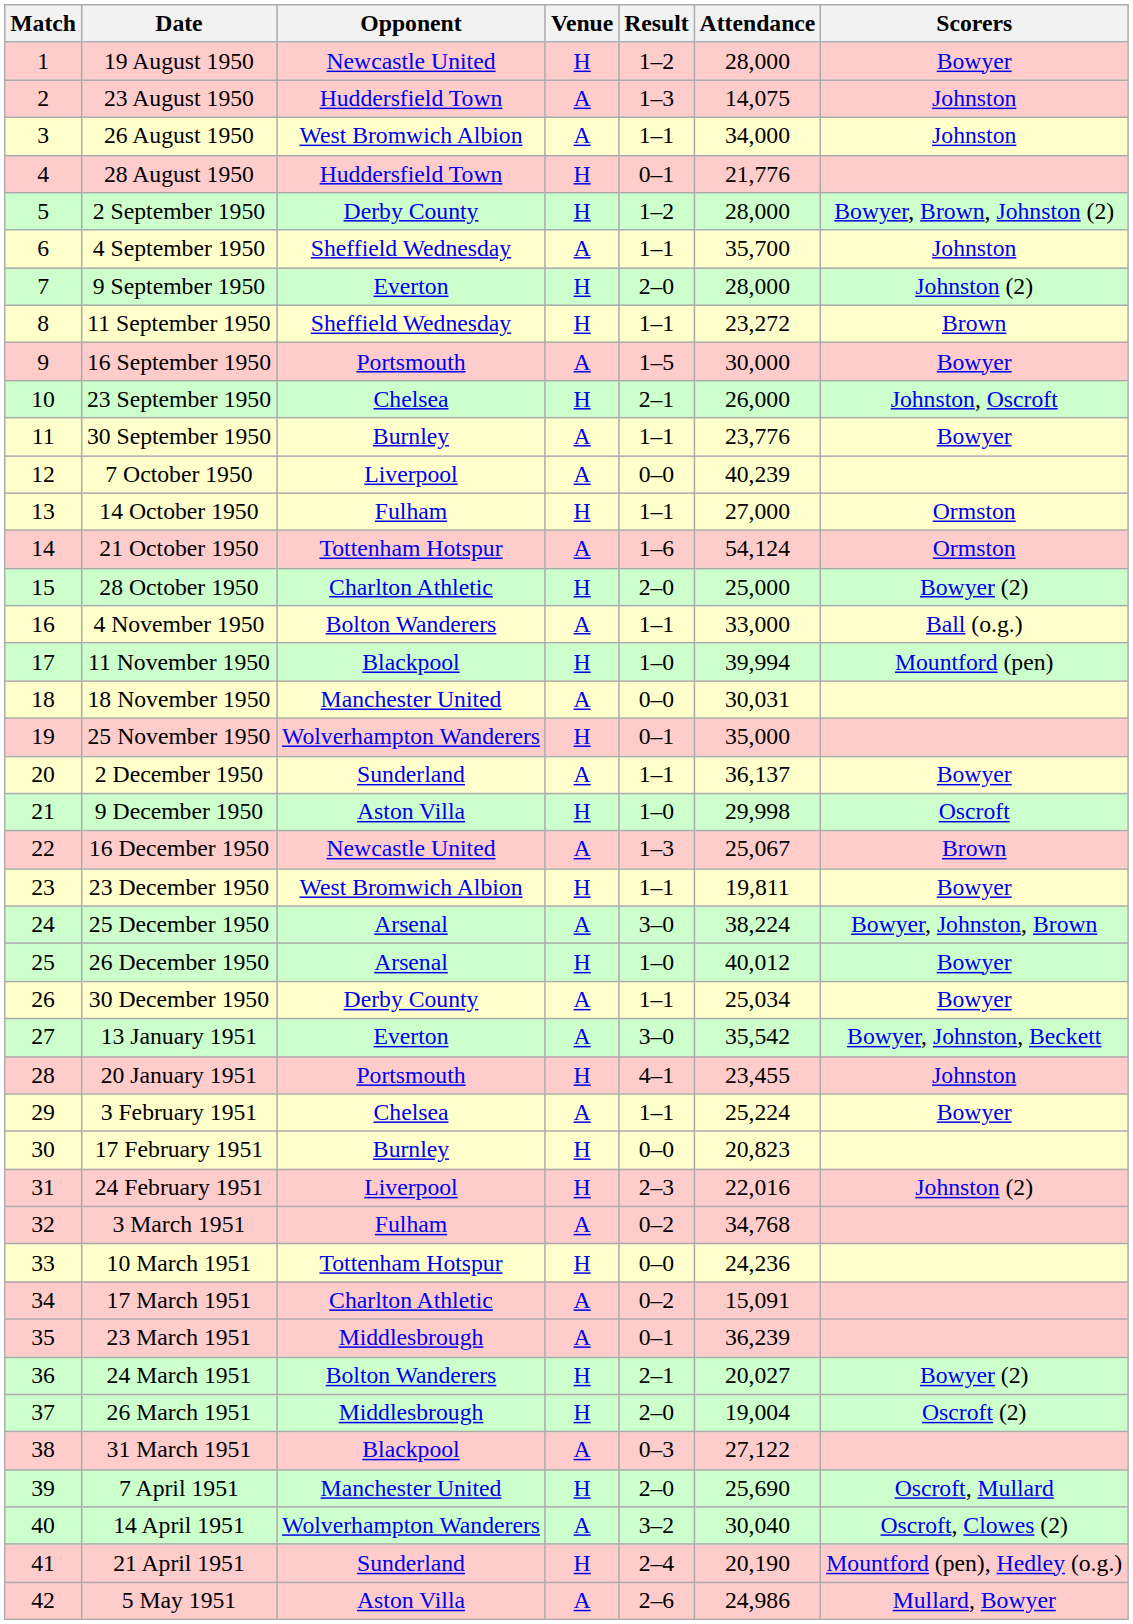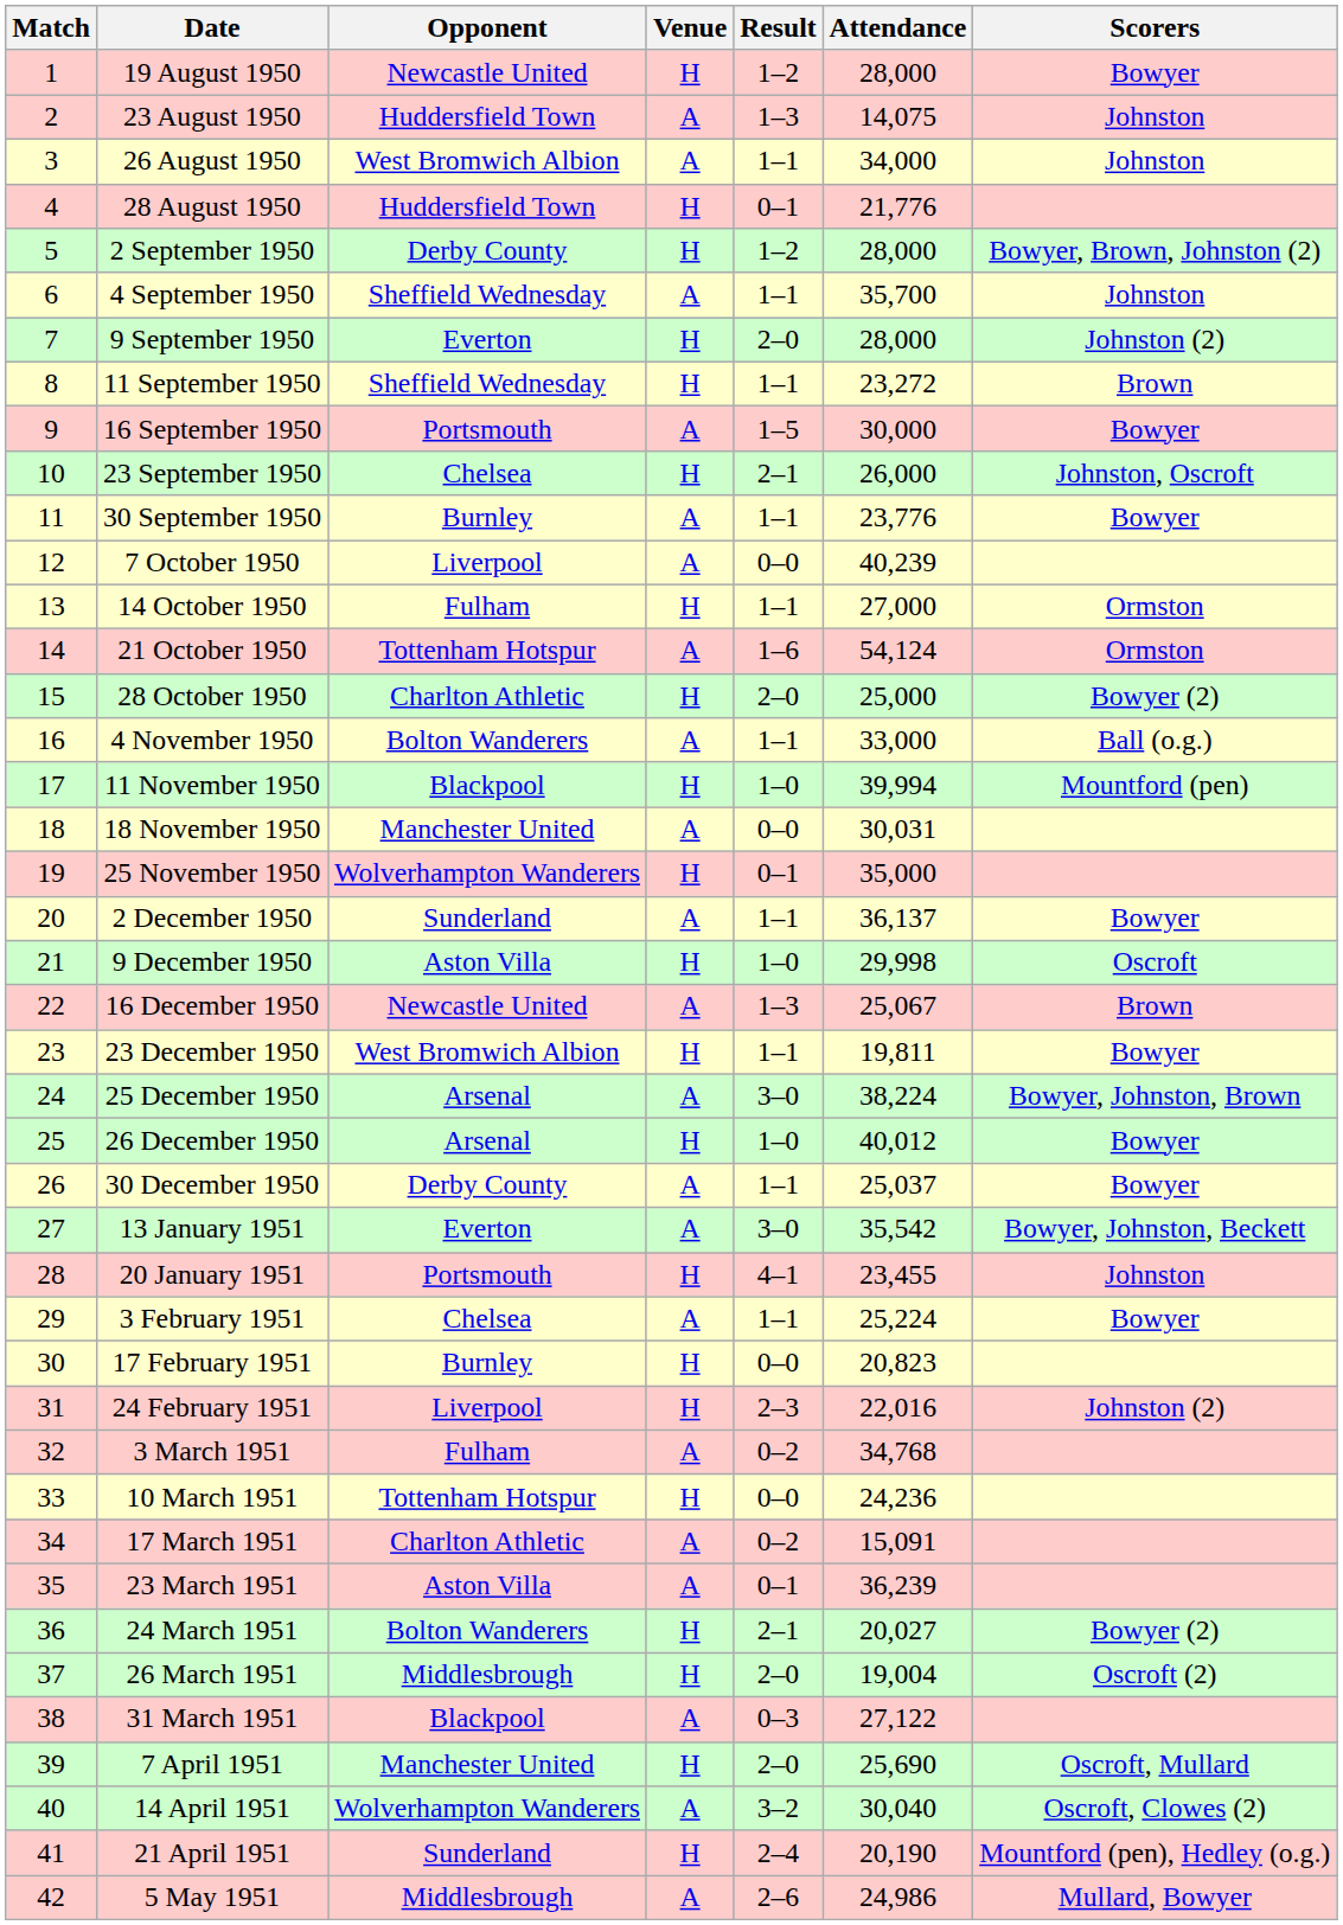30 December 1950 | Attendance: 25,034 -> 25,037
23 March 1951 | Opponent: Middlesbrough -> Aston Villa
5 May 1951 | Opponent: Aston Villa -> Middlesbrough
